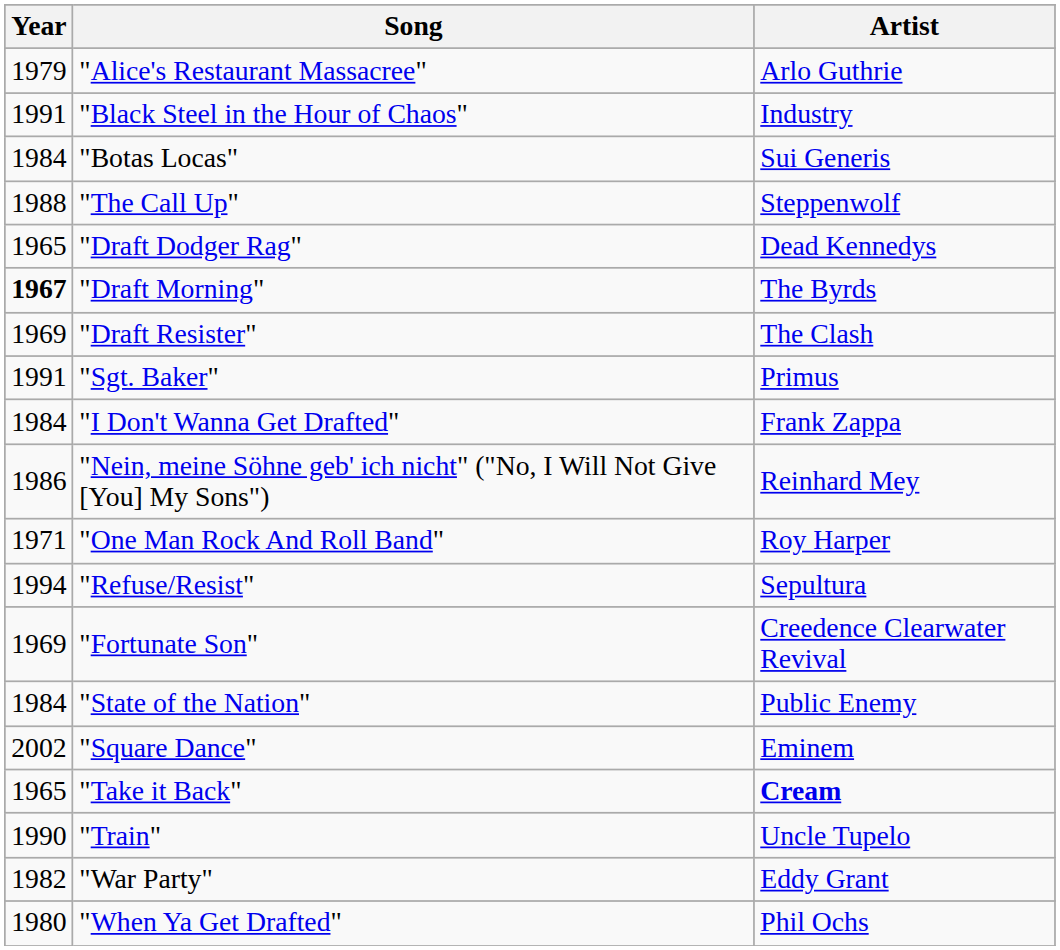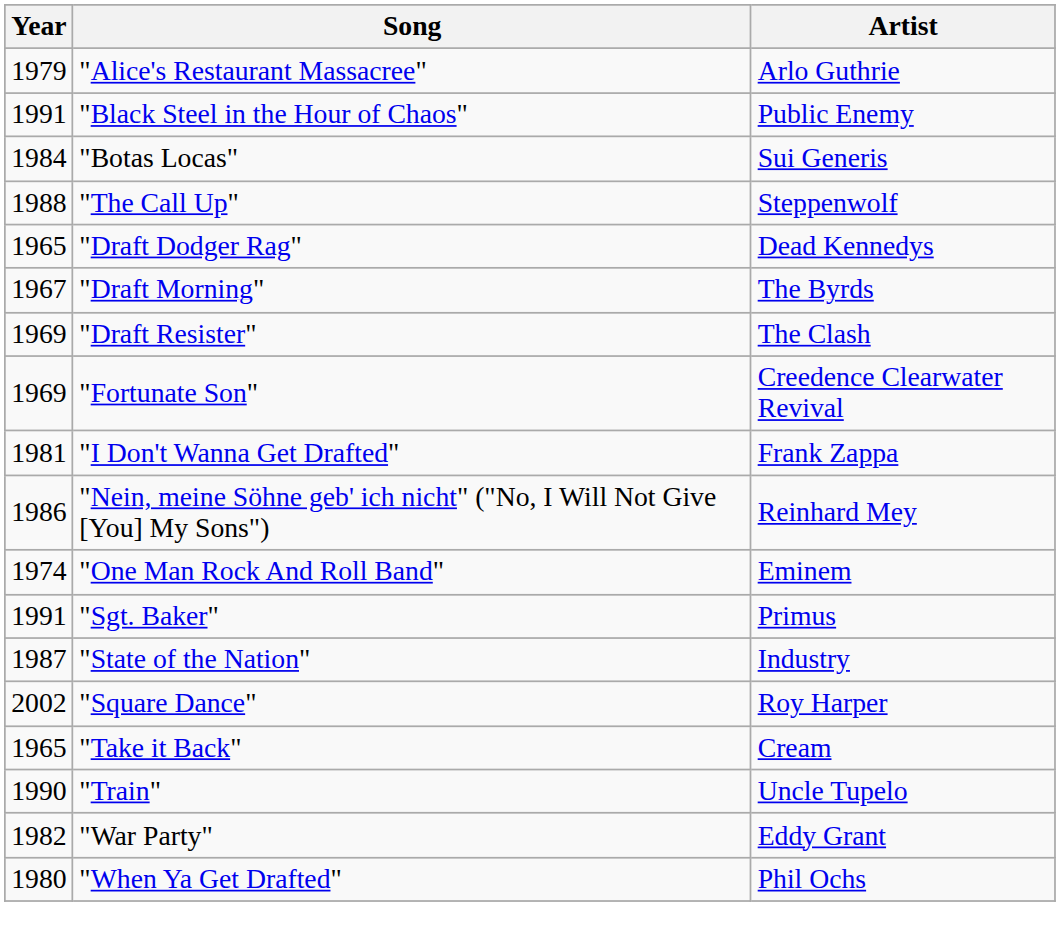"Black Steel in the Hour of Chaos" | Artist: Industry -> Public Enemy
"Draft Morning" | Year: bold -> normal
rows swapped: "Fortunate Son" <-> "Sgt. Baker"
"I Don't Wanna Get Drafted" | Year: 1984 -> 1981
"One Man Rock And Roll Band" | Year: 1971 -> 1974
"One Man Rock And Roll Band" | Artist: Roy Harper -> Eminem
- row: 1994 | "Refuse/Resist" | Sepultura
"State of the Nation" | Year: 1984 -> 1987
"State of the Nation" | Artist: Public Enemy -> Industry
"Square Dance" | Artist: Eminem -> Roy Harper
"Take it Back" | Artist: bold -> normal
